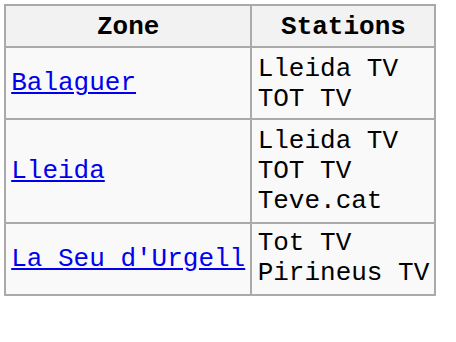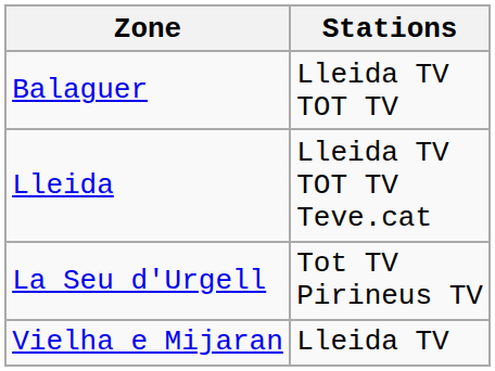+ row: Vielha e Mijaran | Lleida TV
